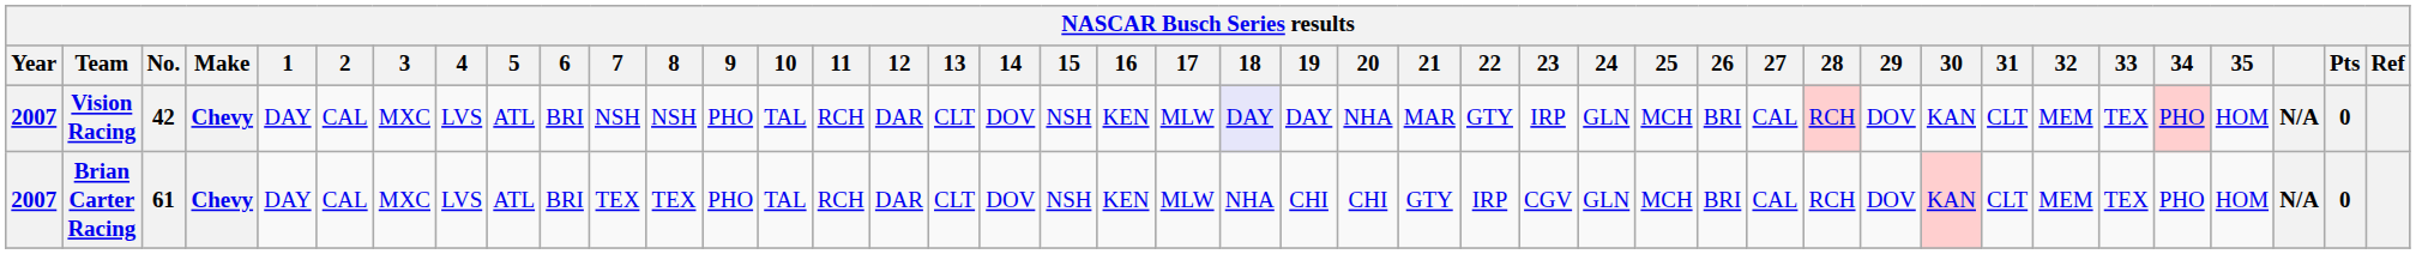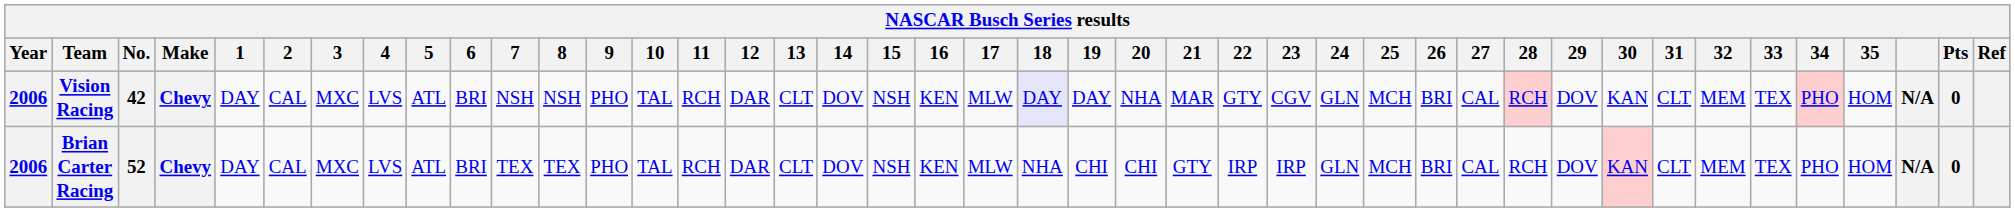Vision Racing | Year: 2007 -> 2006
Vision Racing | 23: IRP -> CGV
Brian Carter Racing | Year: 2007 -> 2006
Brian Carter Racing | No.: 61 -> 52
Brian Carter Racing | 23: CGV -> IRP
